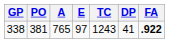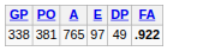- column: TC | 1243
338 | DP: 41 -> 49
